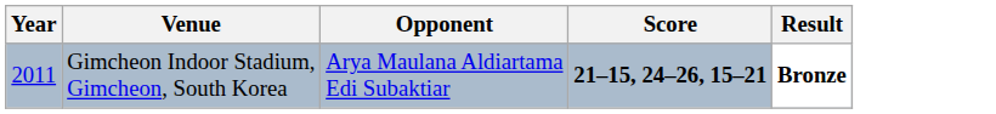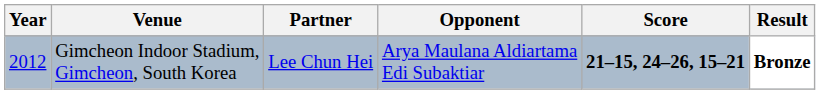+ column: Partner | Lee Chun Hei
Gimcheon Indoor Stadium, Gimcheon, South Korea | Year: 2011 -> 2012
